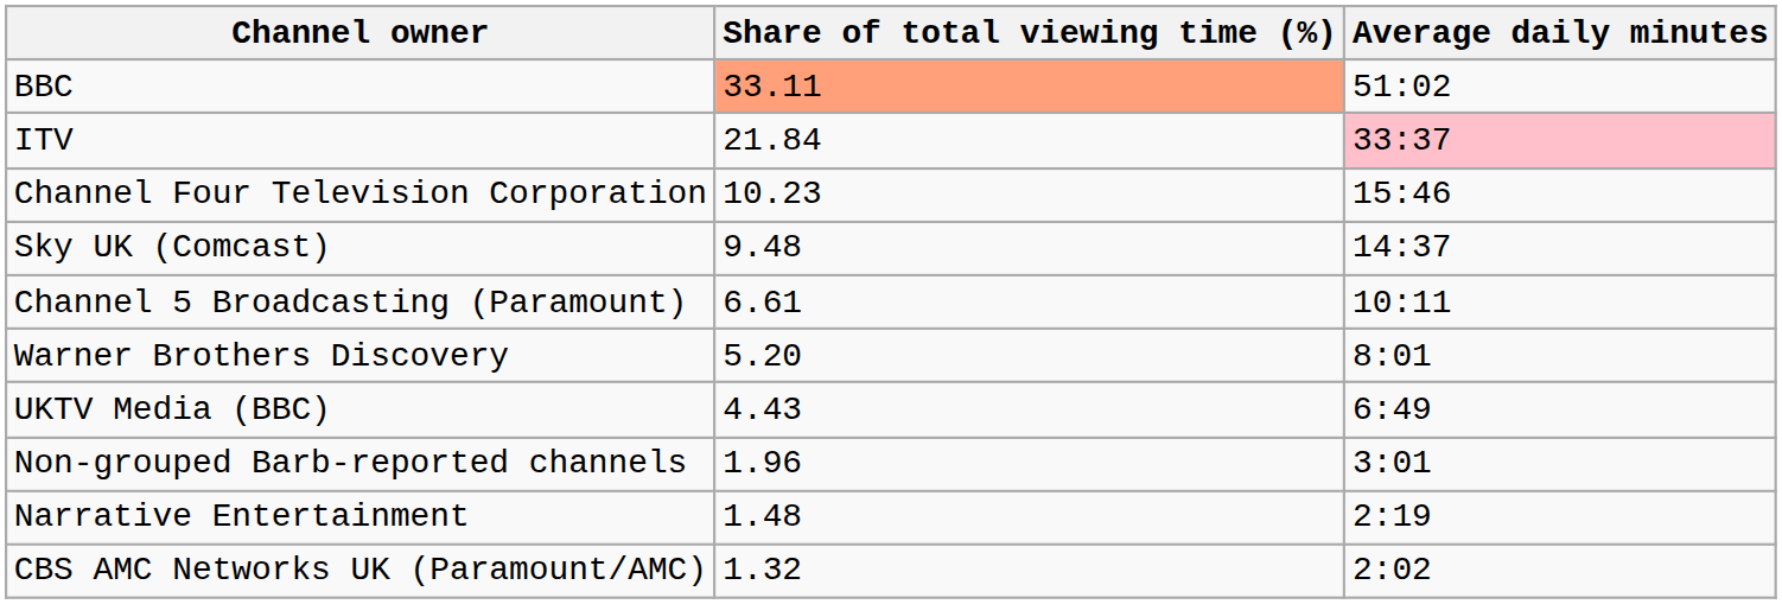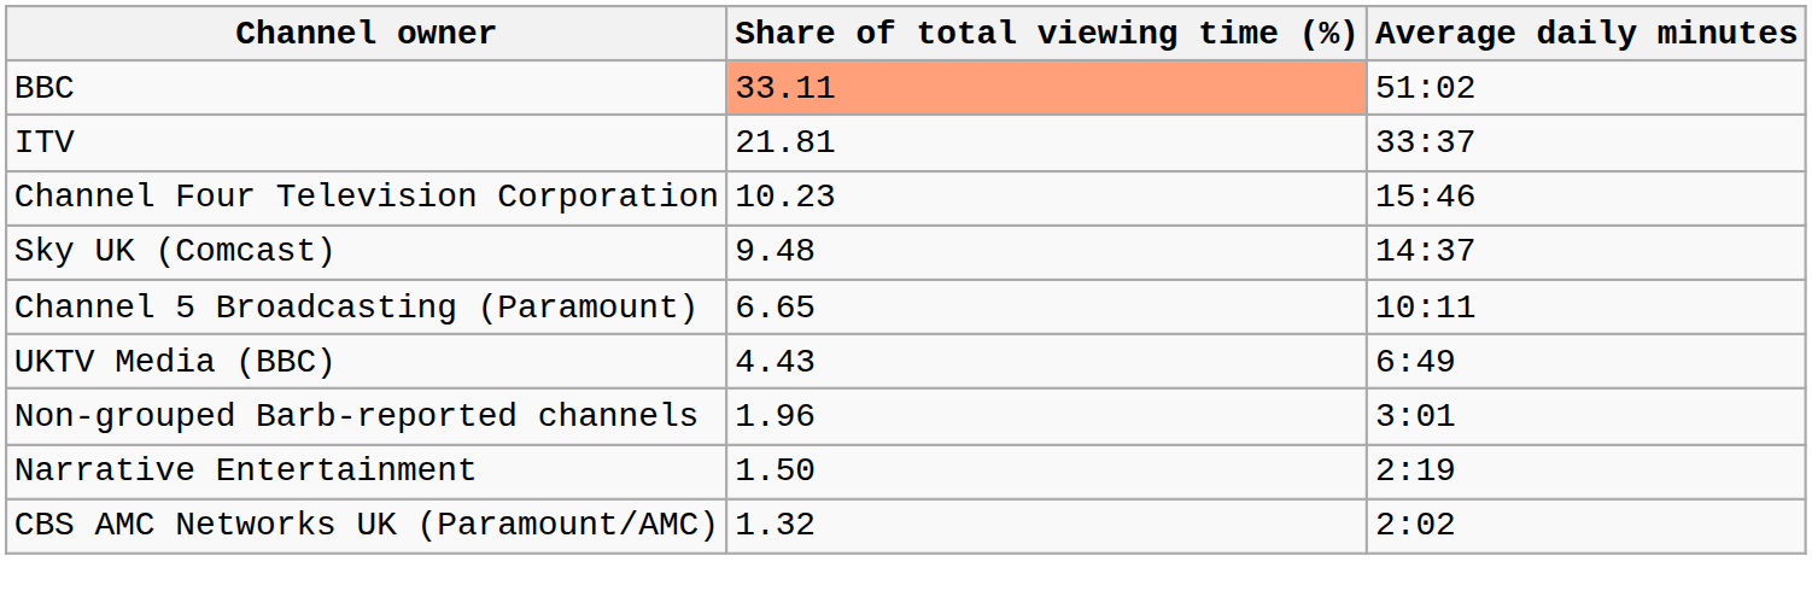ITV | Share of total viewing time (%): 21.84 -> 21.81
ITV | Average daily minutes: pink background -> no background
Channel 5 Broadcasting (Paramount) | Share of total viewing time (%): 6.61 -> 6.65
- row: Warner Brothers Discovery | 5.20 | 8:01
Narrative Entertainment | Share of total viewing time (%): 1.48 -> 1.50
